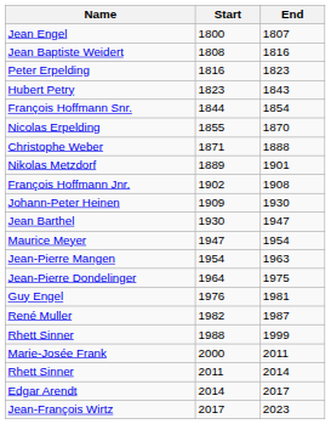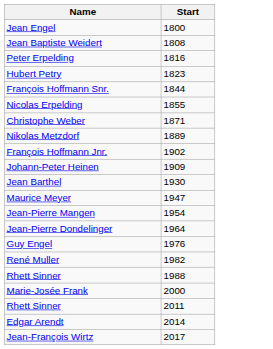- column: End | 1807 | 1816 | 1823 | 1843 | 1854 | 1870 | 1888 | 1901 | 1908 | 1930 | 1947 | 1954 | 1963 | 1975 | 1981 | 1987 | 1999 | 2011 | 2014 | 2017 | 2023
